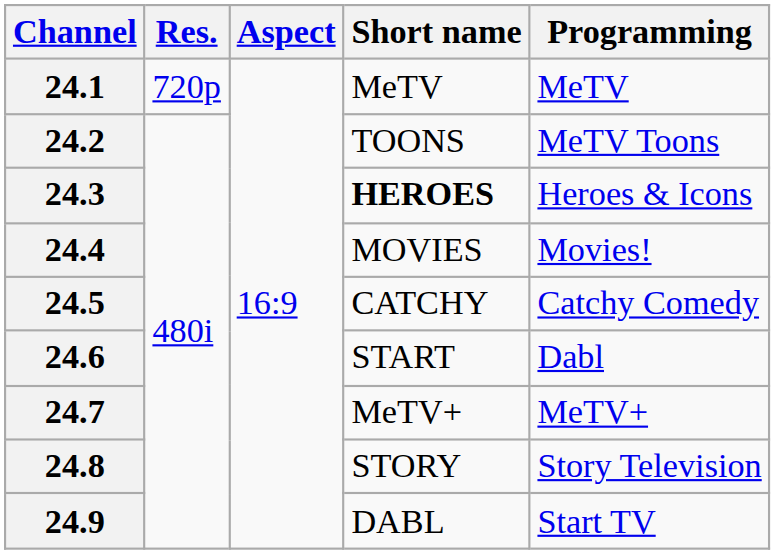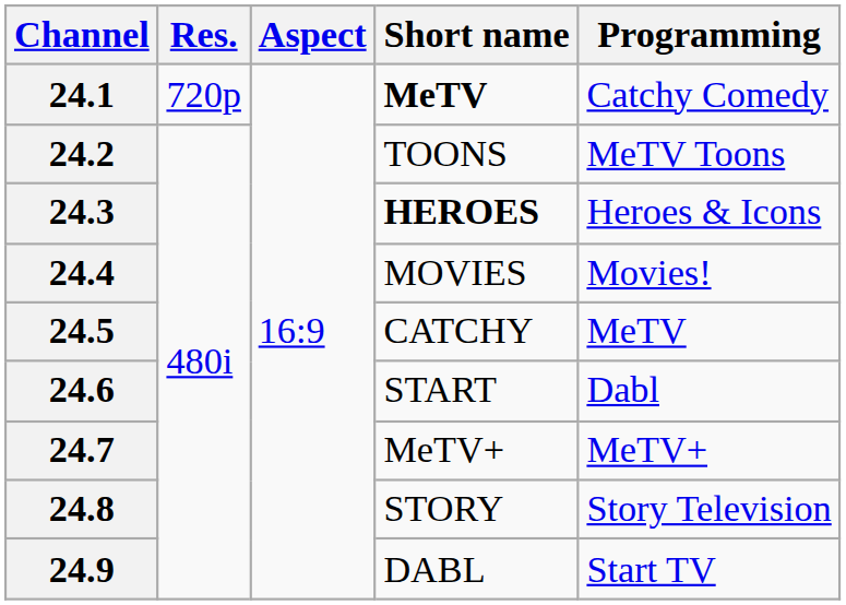24.1 | Short name: normal -> bold
24.1 | Programming: MeTV -> Catchy Comedy
24.5 | Programming: Catchy Comedy -> MeTV
